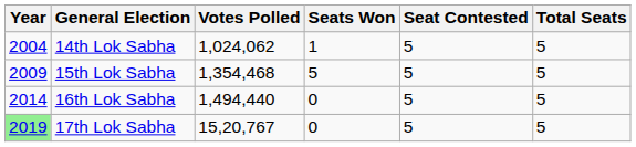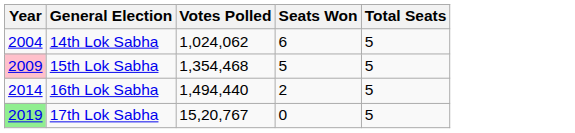- column: Seat Contested | 5 | 5 | 5 | 5
14th Lok Sabha | Seats Won: 1 -> 6
15th Lok Sabha | Year: no background -> pink background
16th Lok Sabha | Seats Won: 0 -> 2
